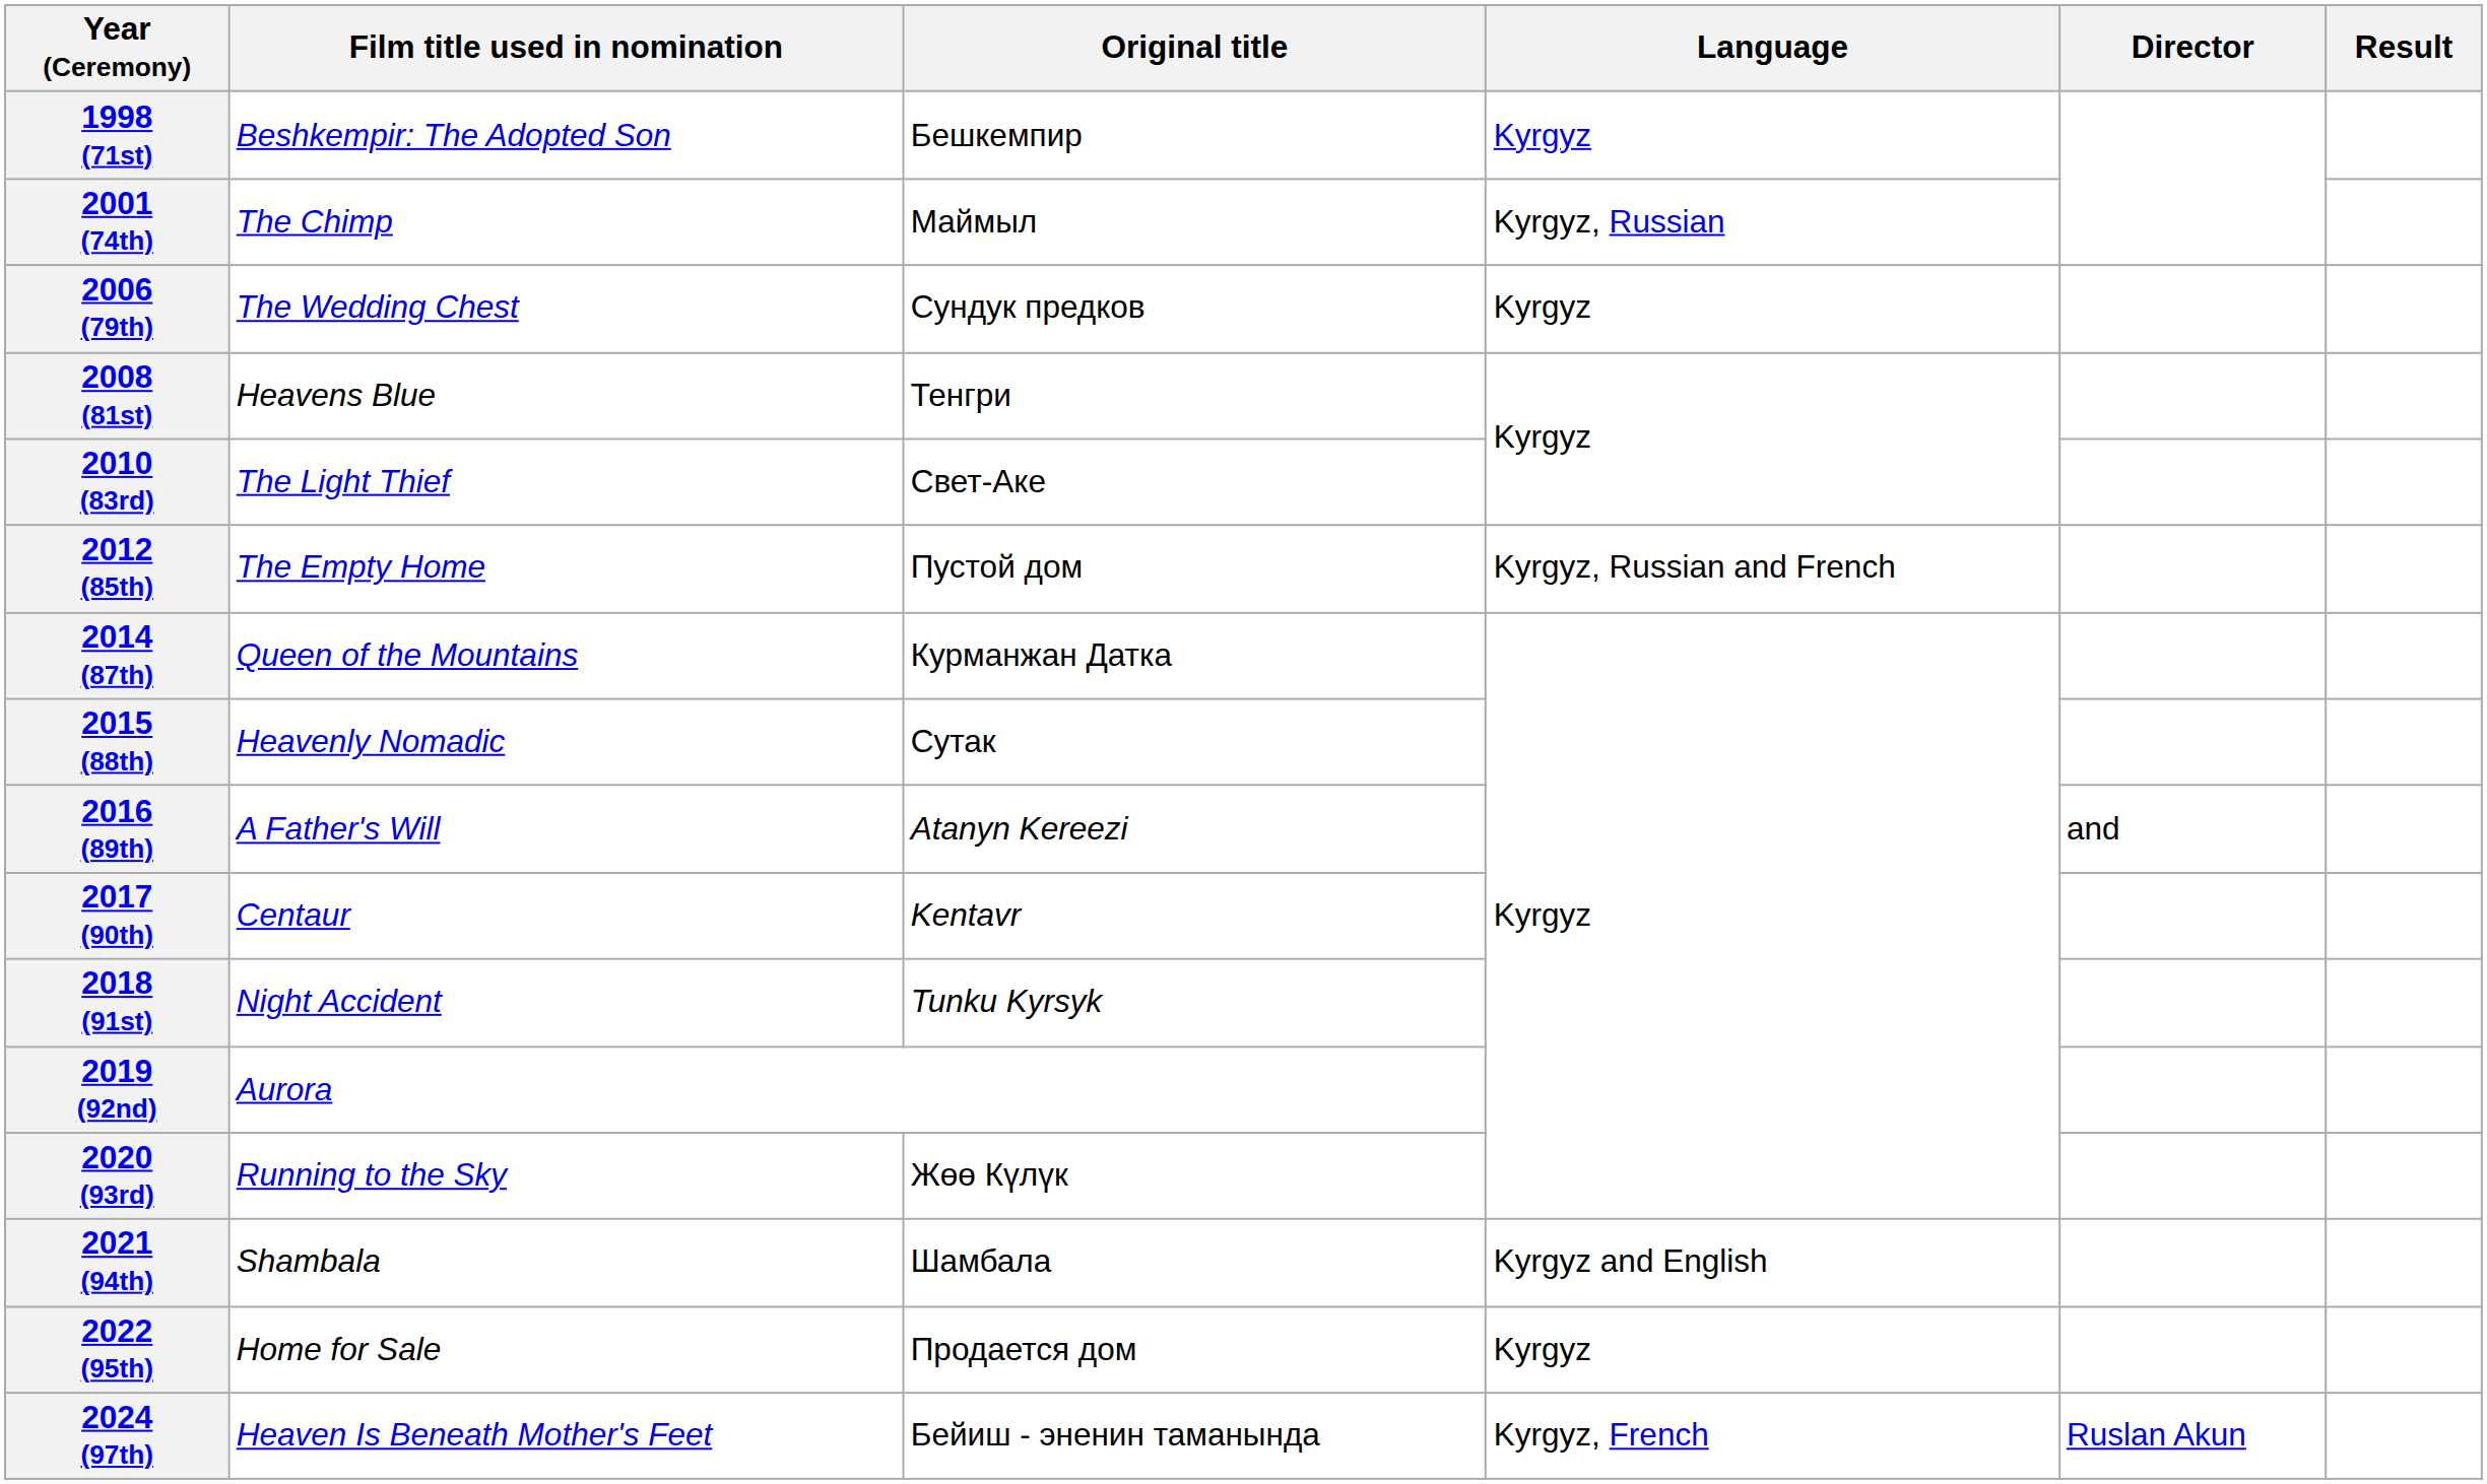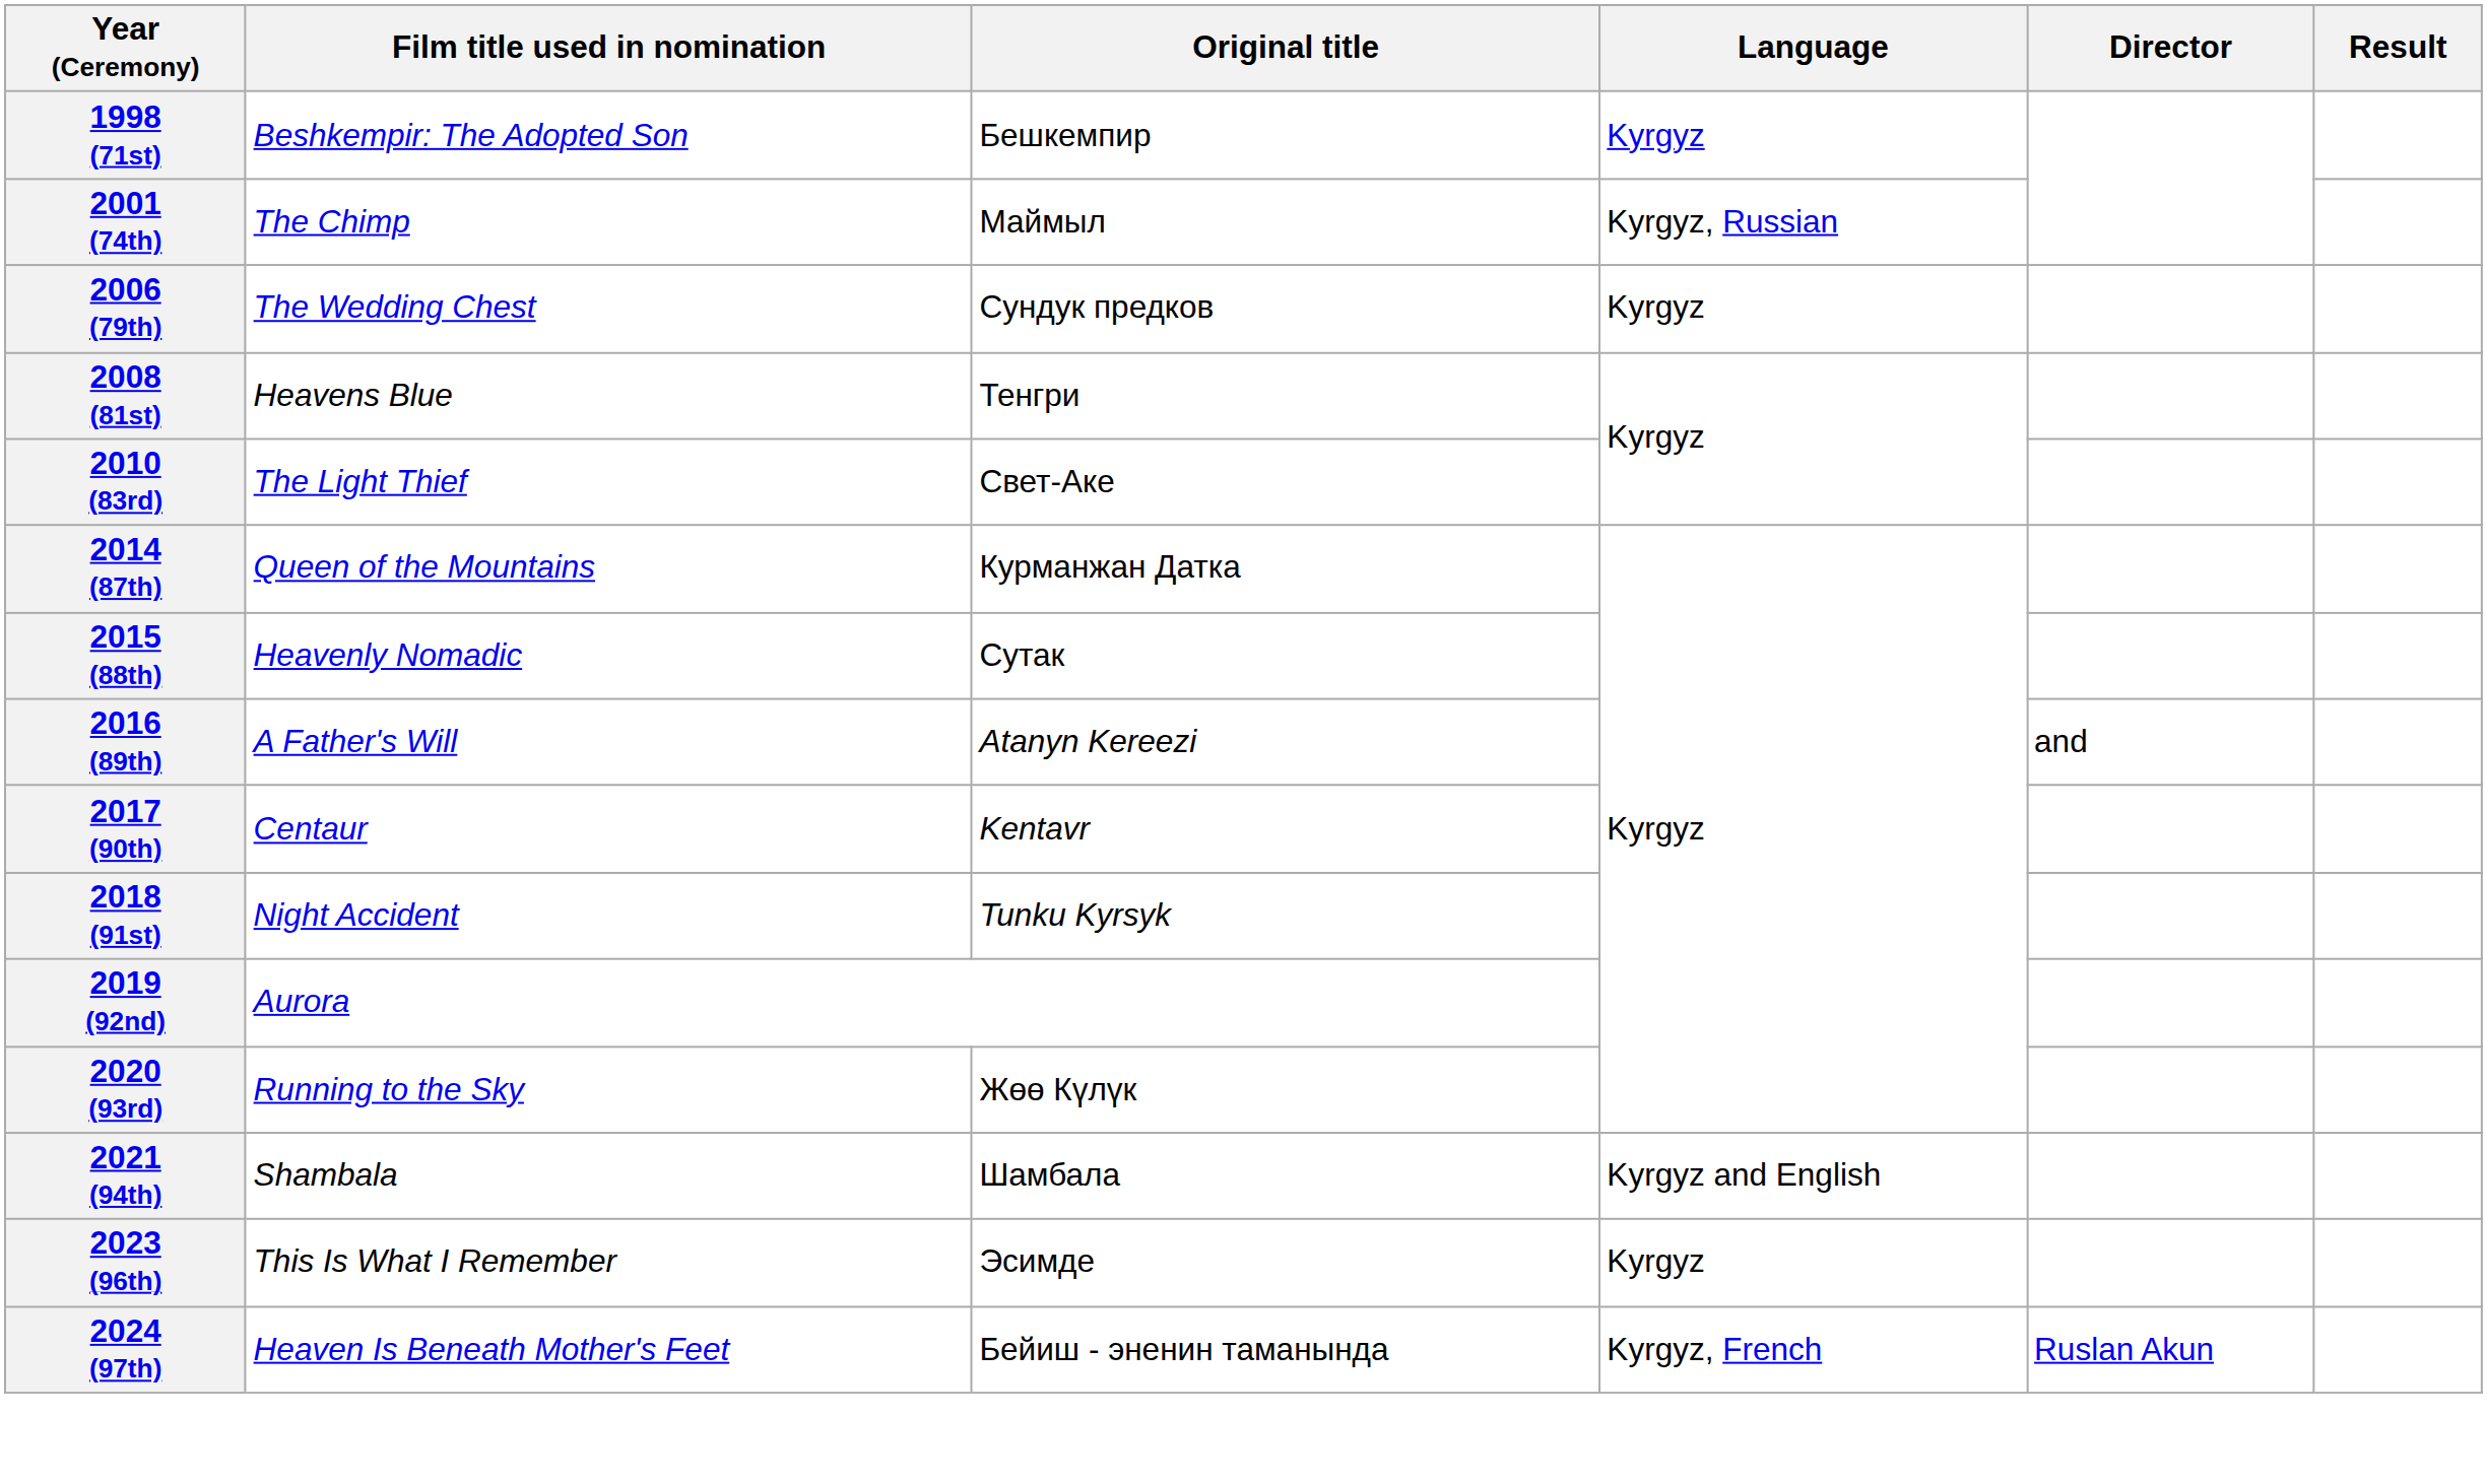- row: 2012 (85th) | The Empty Home | Пустой дом | Kyrgyz, Russian and French
- row: 2022 (95th) | Home for Sale | Продается дом | Kyrgyz
+ row: 2023 (96th) | This Is What I Remember | Эсимде | Kyrgyz
